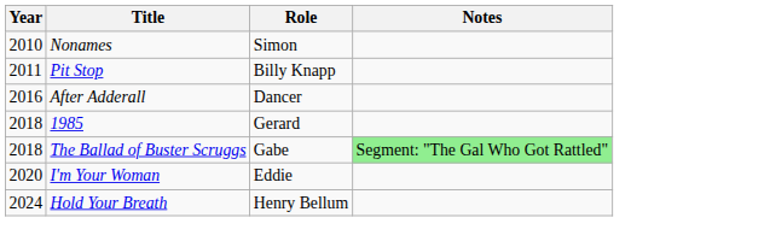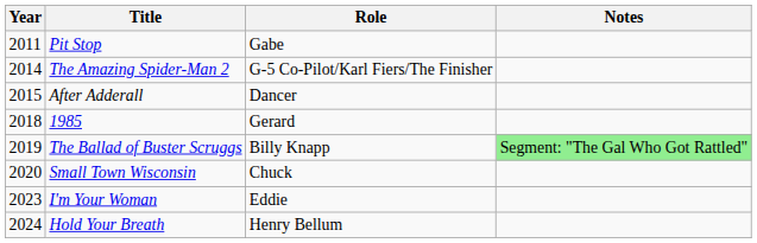- row: 2010 | Nonames | Simon
Pit Stop | Role: Billy Knapp -> Gabe
+ row: 2014 | The Amazing Spider-Man 2 | G-5 Co-Pilot/Karl Fiers/The Finisher
After Adderall | Year: 2016 -> 2015
The Ballad of Buster Scruggs | Year: 2018 -> 2019
The Ballad of Buster Scruggs | Role: Gabe -> Billy Knapp
+ row: 2020 | Small Town Wisconsin | Chuck
I'm Your Woman | Year: 2020 -> 2023
